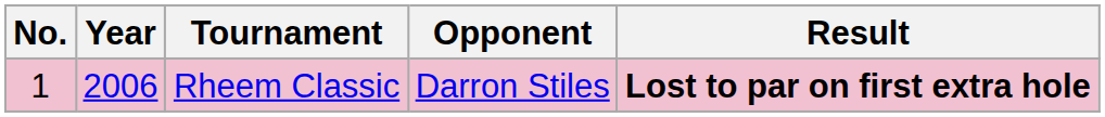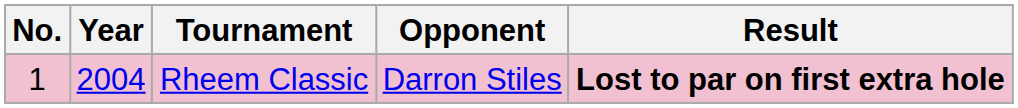Rheem Classic | Year: 2006 -> 2004
